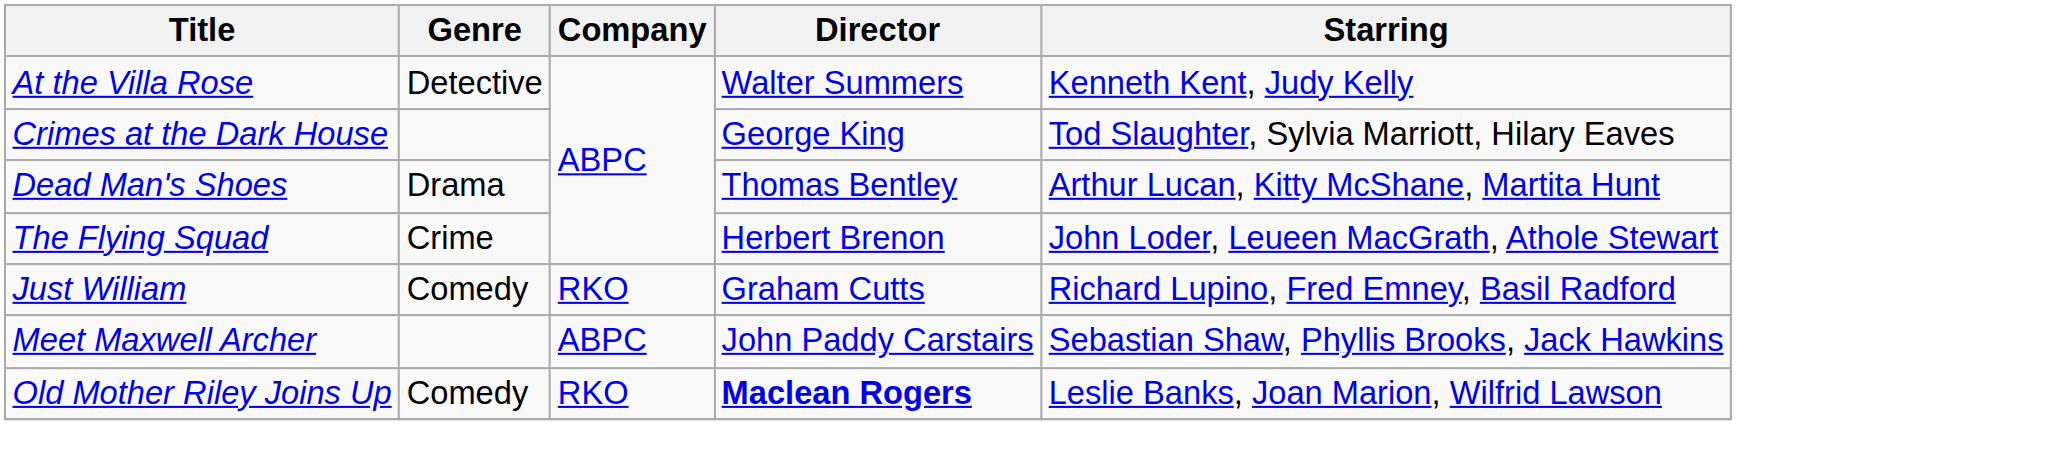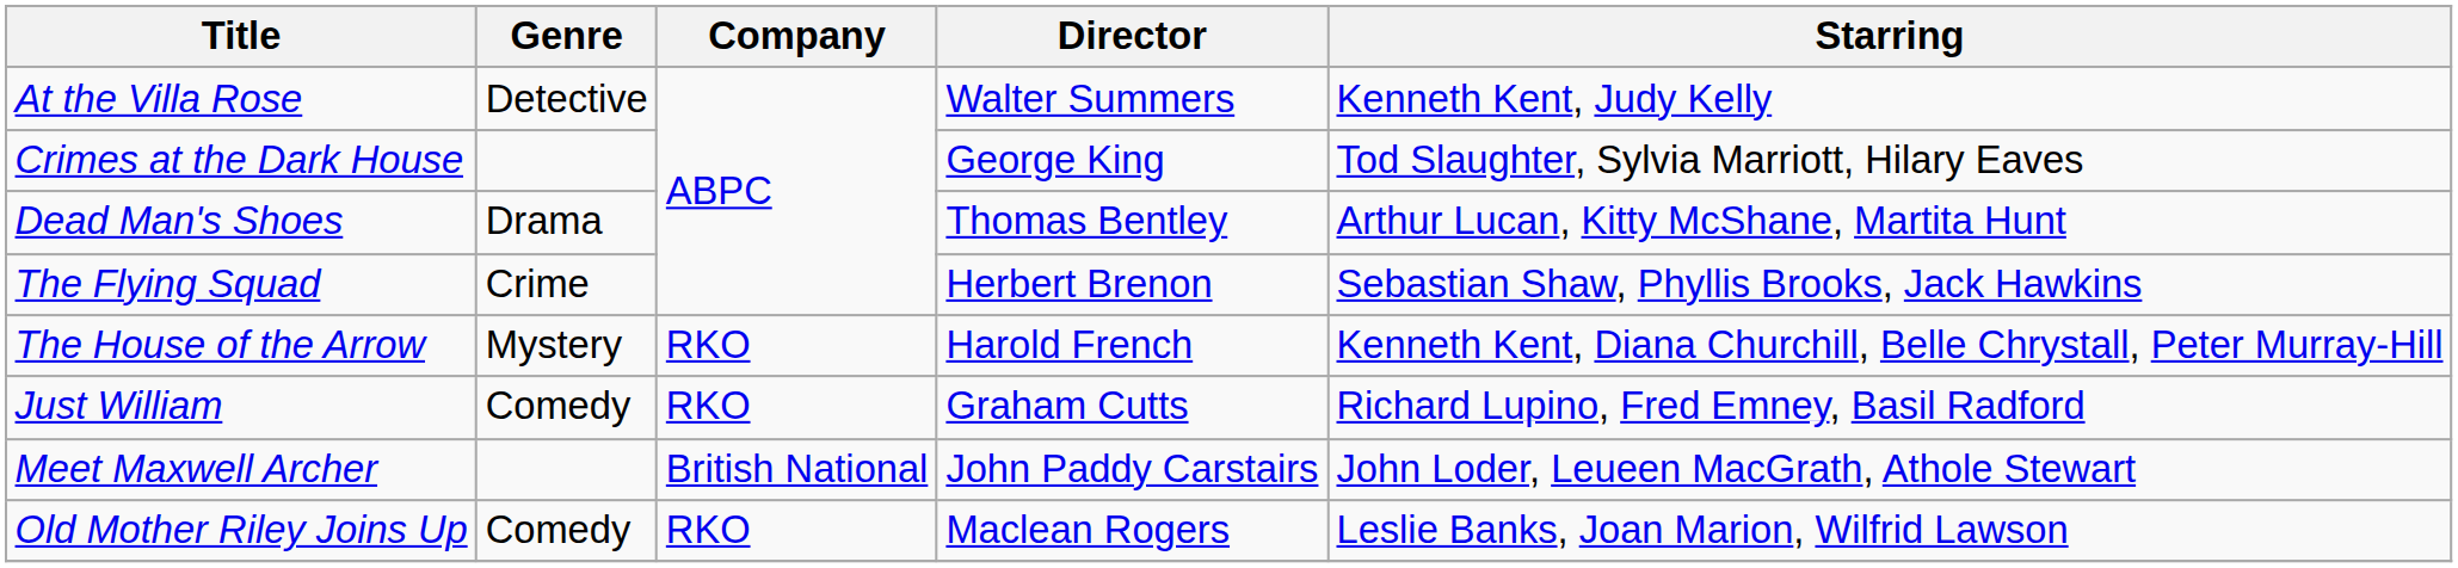The Flying Squad | Starring: John Loder, Leueen MacGrath, Athole Stewart -> Sebastian Shaw, Phyllis Brooks, Jack Hawkins
+ row: The House of the Arrow | Mystery | RKO | Harold French | Kenneth Kent, Diana Churchill, Belle Chrystall, Peter Murray-Hill
Meet Maxwell Archer | Company: ABPC -> British National
Meet Maxwell Archer | Starring: Sebastian Shaw, Phyllis Brooks, Jack Hawkins -> John Loder, Leueen MacGrath, Athole Stewart
Old Mother Riley Joins Up | Director: bold -> normal
